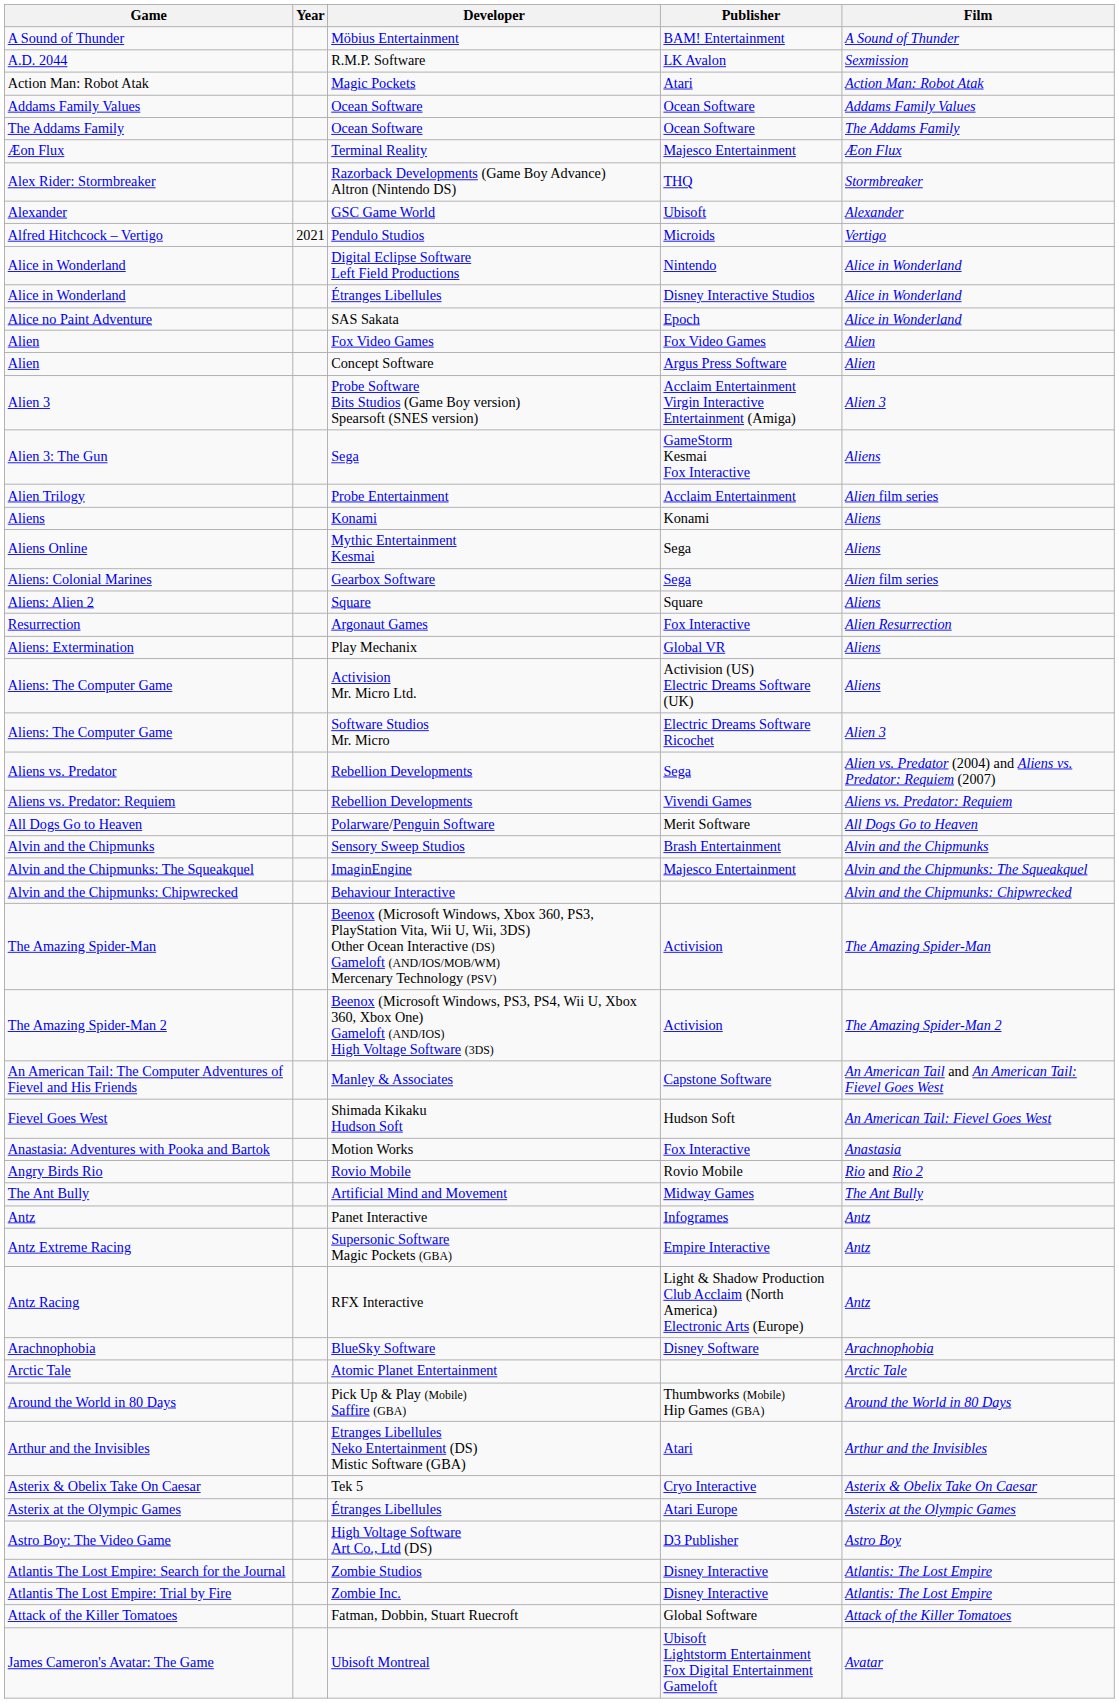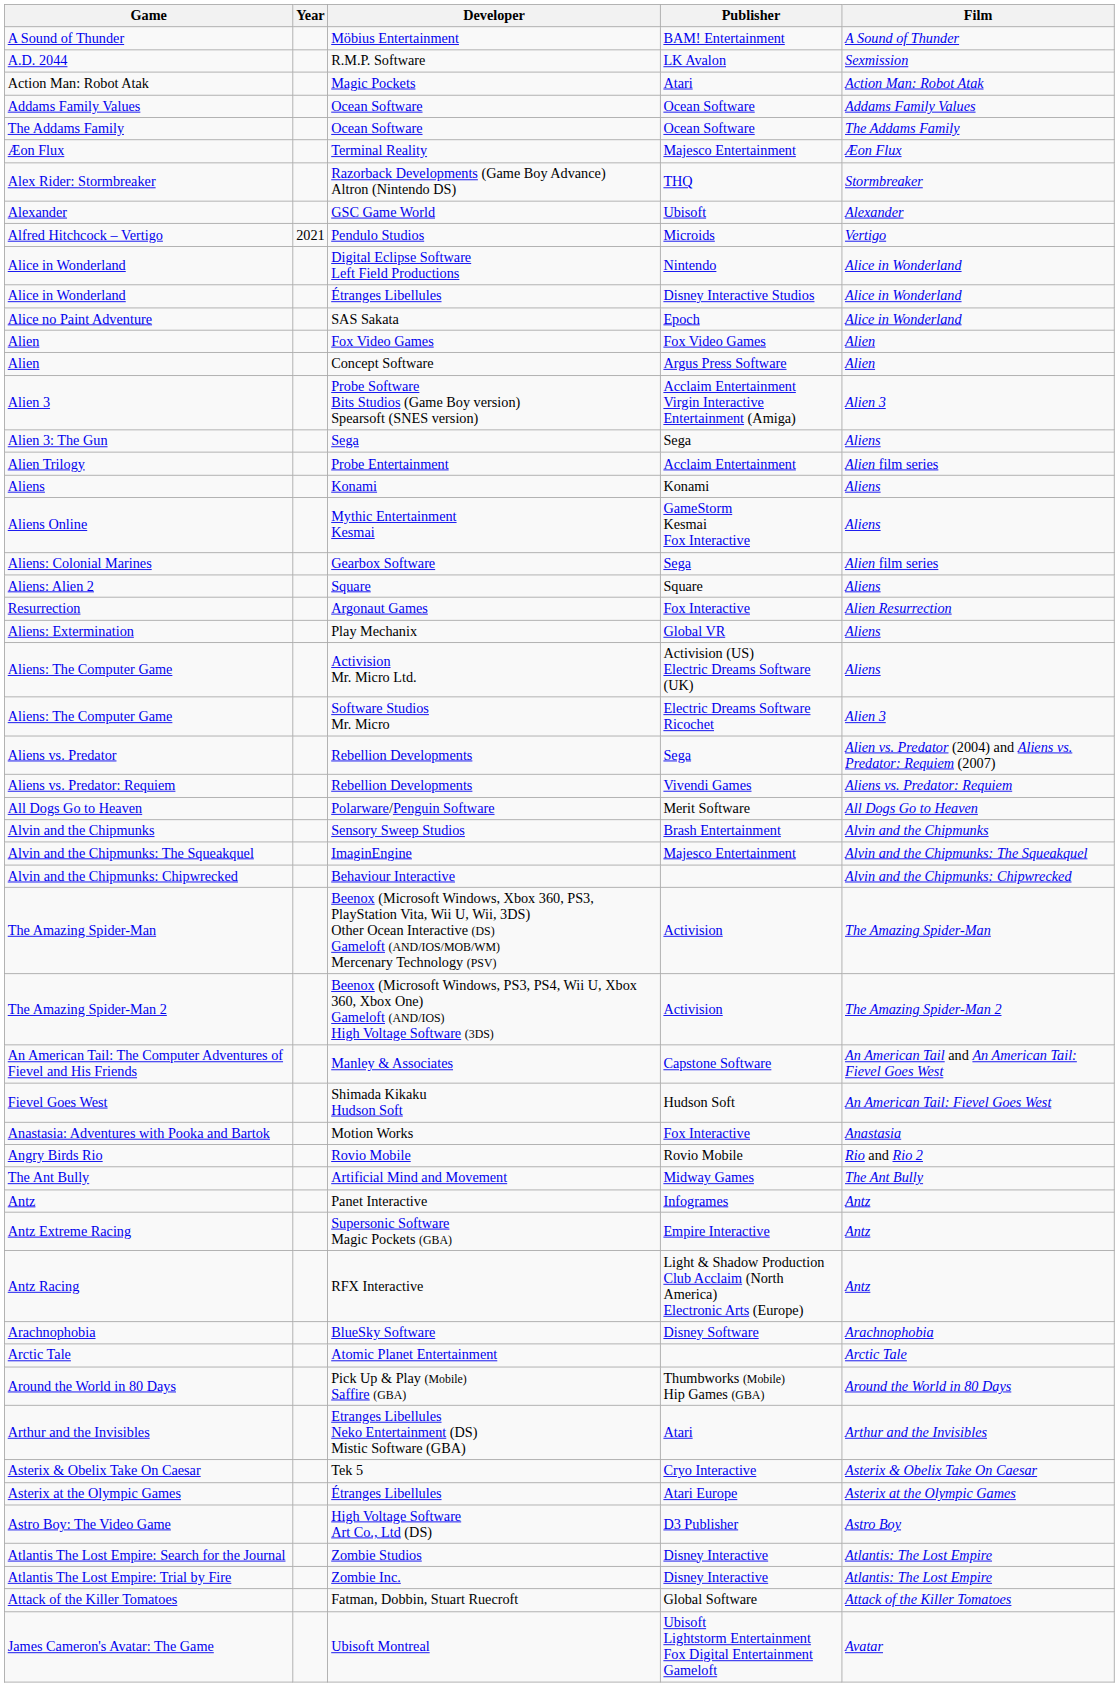Alien 3: The Gun | Publisher: GameStorm Kesmai Fox Interactive -> Sega
Aliens Online | Publisher: Sega -> GameStorm Kesmai Fox Interactive
